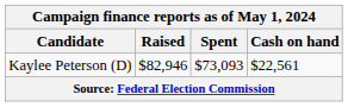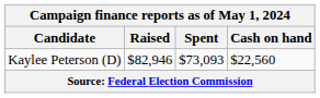Kaylee Peterson (D) | Cash on hand: $22,561 -> $22,560
